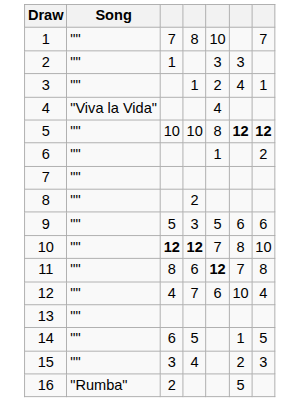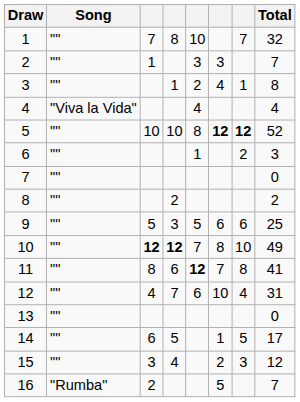+ column: Total | 32 | 7 | 8 | 4 | 52 | 3 | 0 | 2 | 25 | 49 | 41 | 31 | 0 | 17 | 12 | 7
